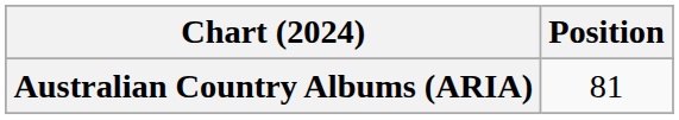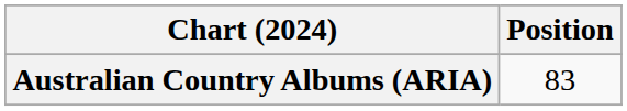Australian Country Albums (ARIA) | Position: 81 -> 83
